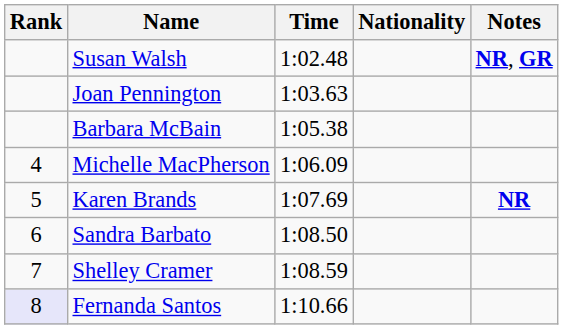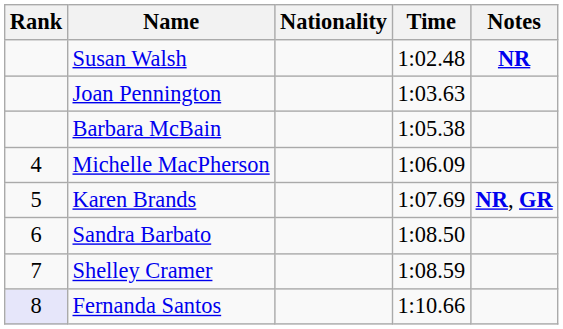columns swapped: Nationality <-> Time
Susan Walsh | Notes: NR, GR -> NR
Karen Brands | Notes: NR -> NR, GR
